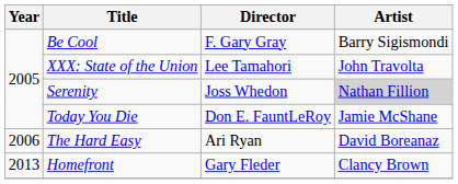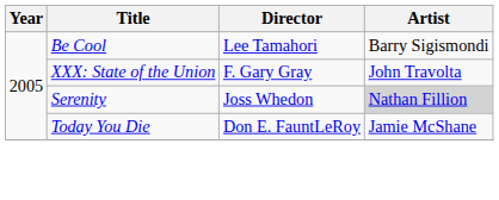Be Cool | Director: F. Gary Gray -> Lee Tamahori
XXX: State of the Union | Director: Lee Tamahori -> F. Gary Gray
- row: 2006 | The Hard Easy | Ari Ryan | David Boreanaz
- row: 2013 | Homefront | Gary Fleder | Clancy Brown
